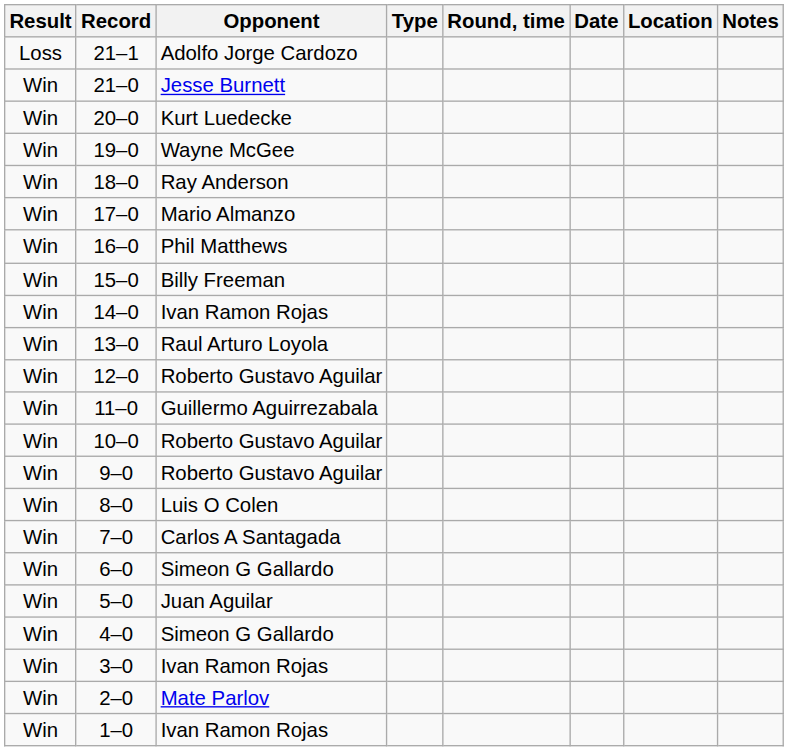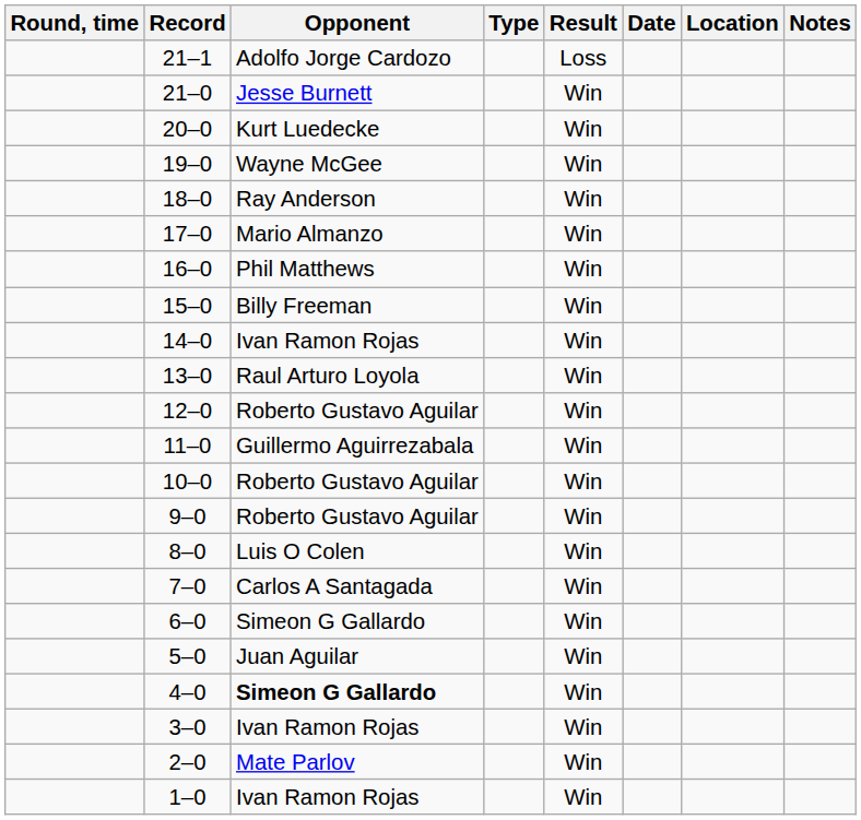columns swapped: Result <-> Round, time
4–0 | Opponent: normal -> bold
